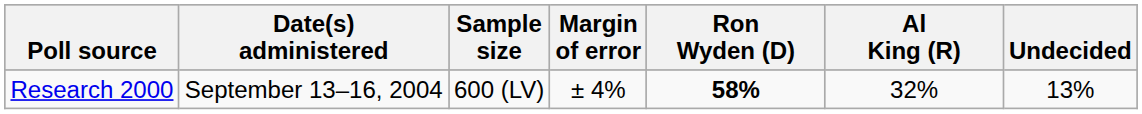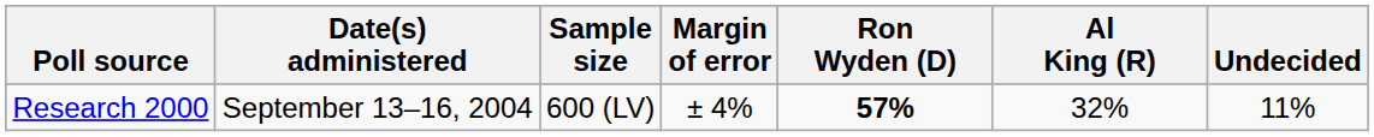Research 2000 | Ron Wyden (D): 58% -> 57%
Research 2000 | Undecided: 13% -> 11%
